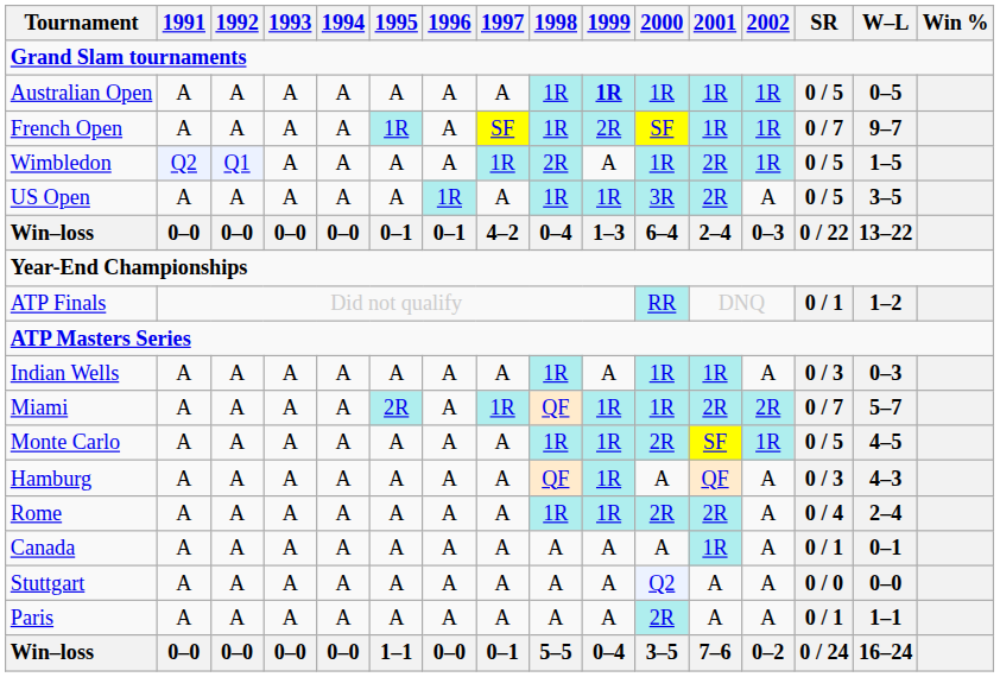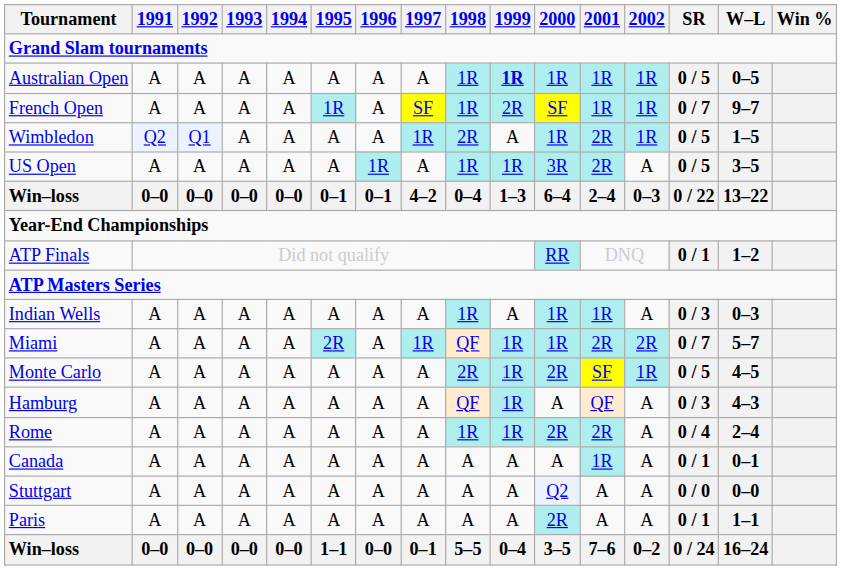Monte Carlo | 1998: 1R -> 2R
